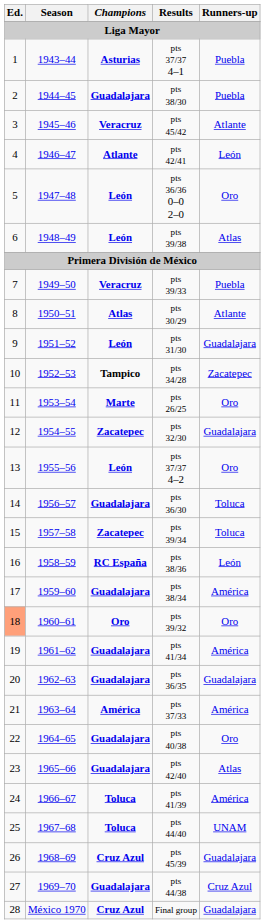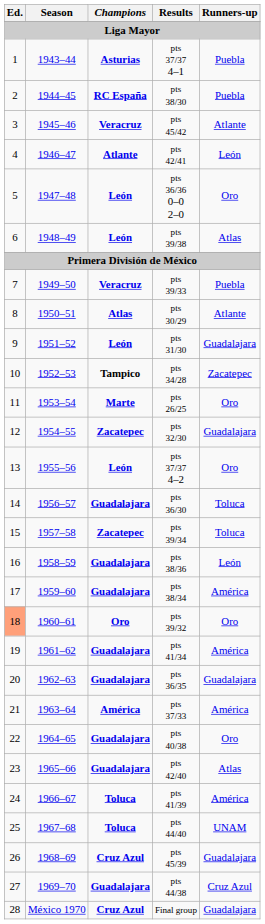pts 38/30 | Champions: Guadalajara -> RC España
pts 38/36 | Champions: RC España -> Guadalajara
